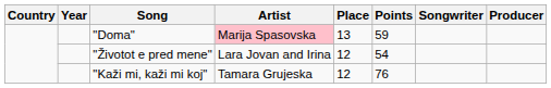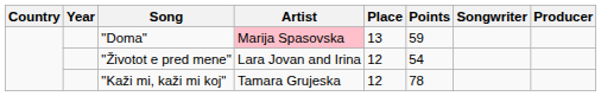"Kaži mi, kaži mi koj" | Points: 76 -> 78
